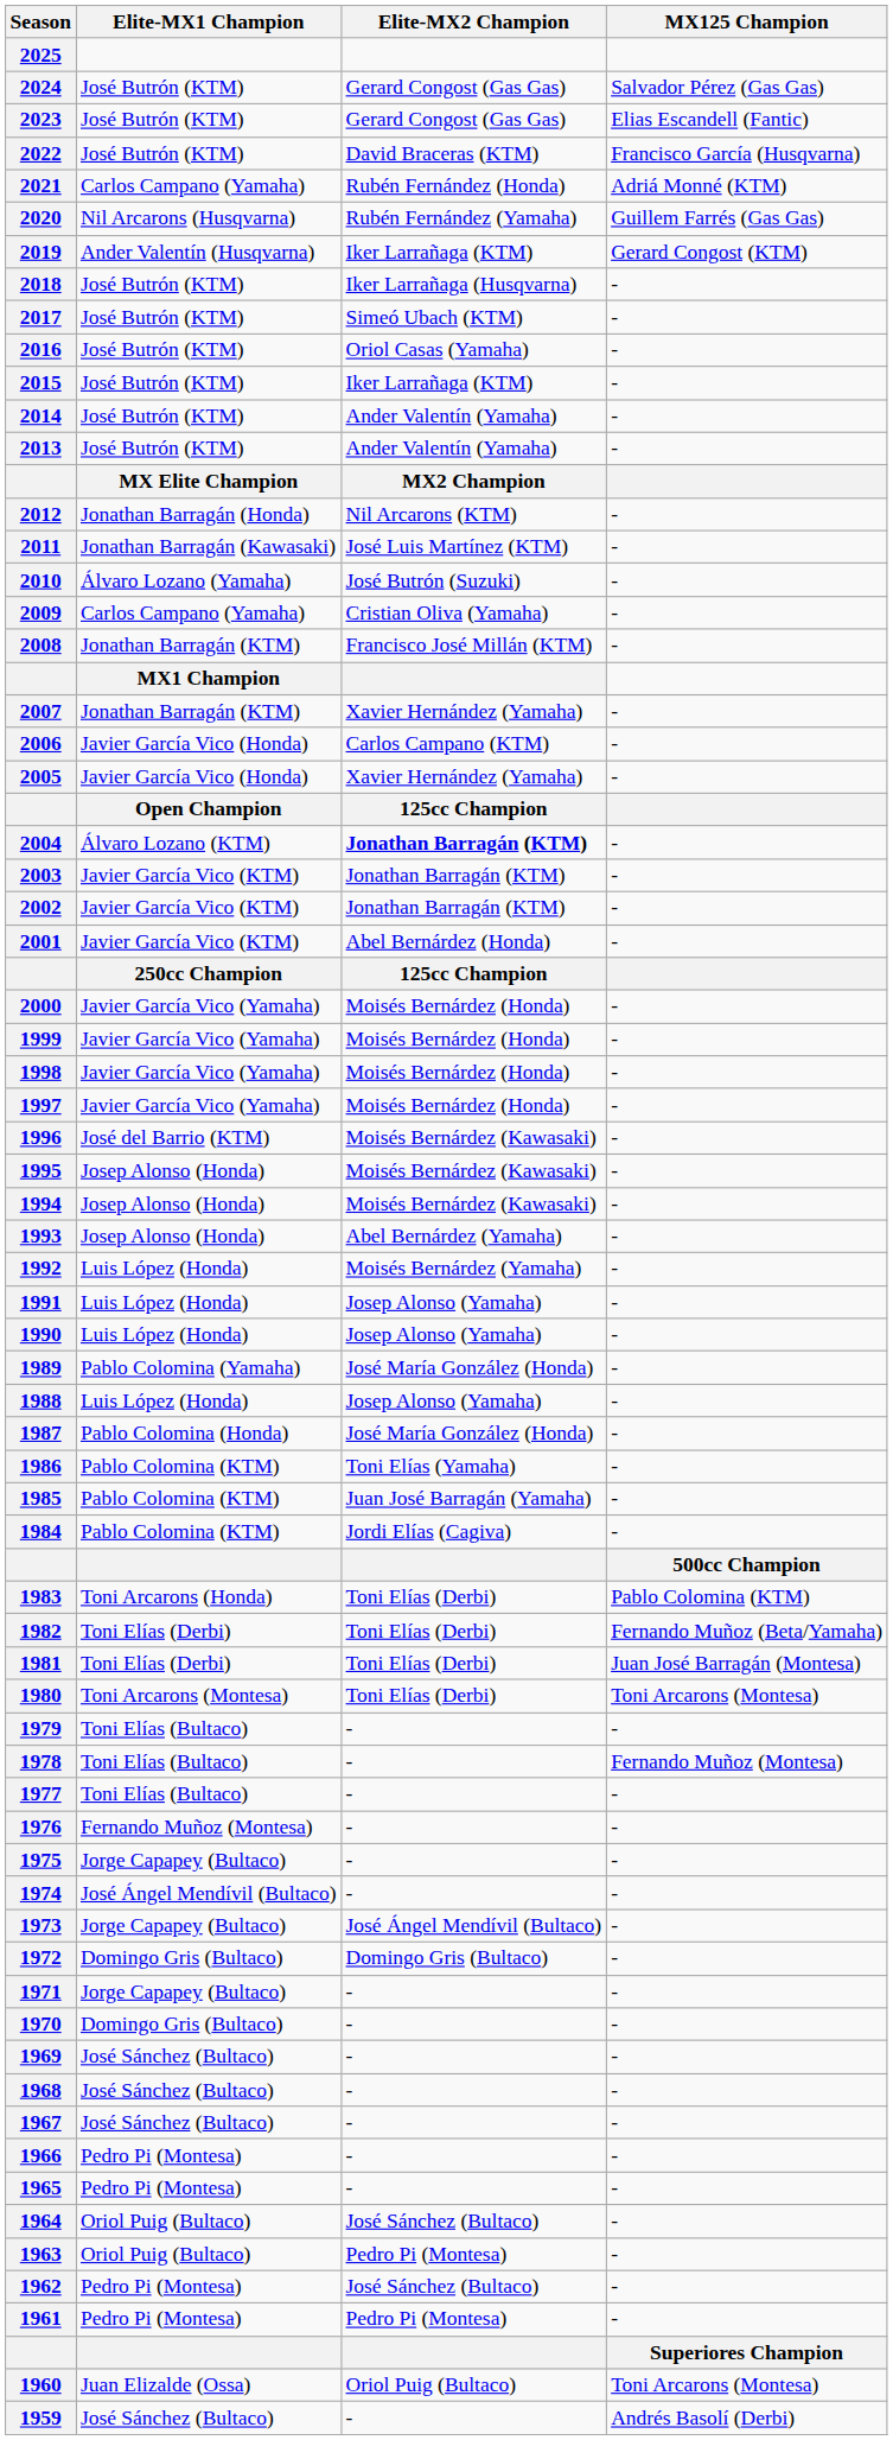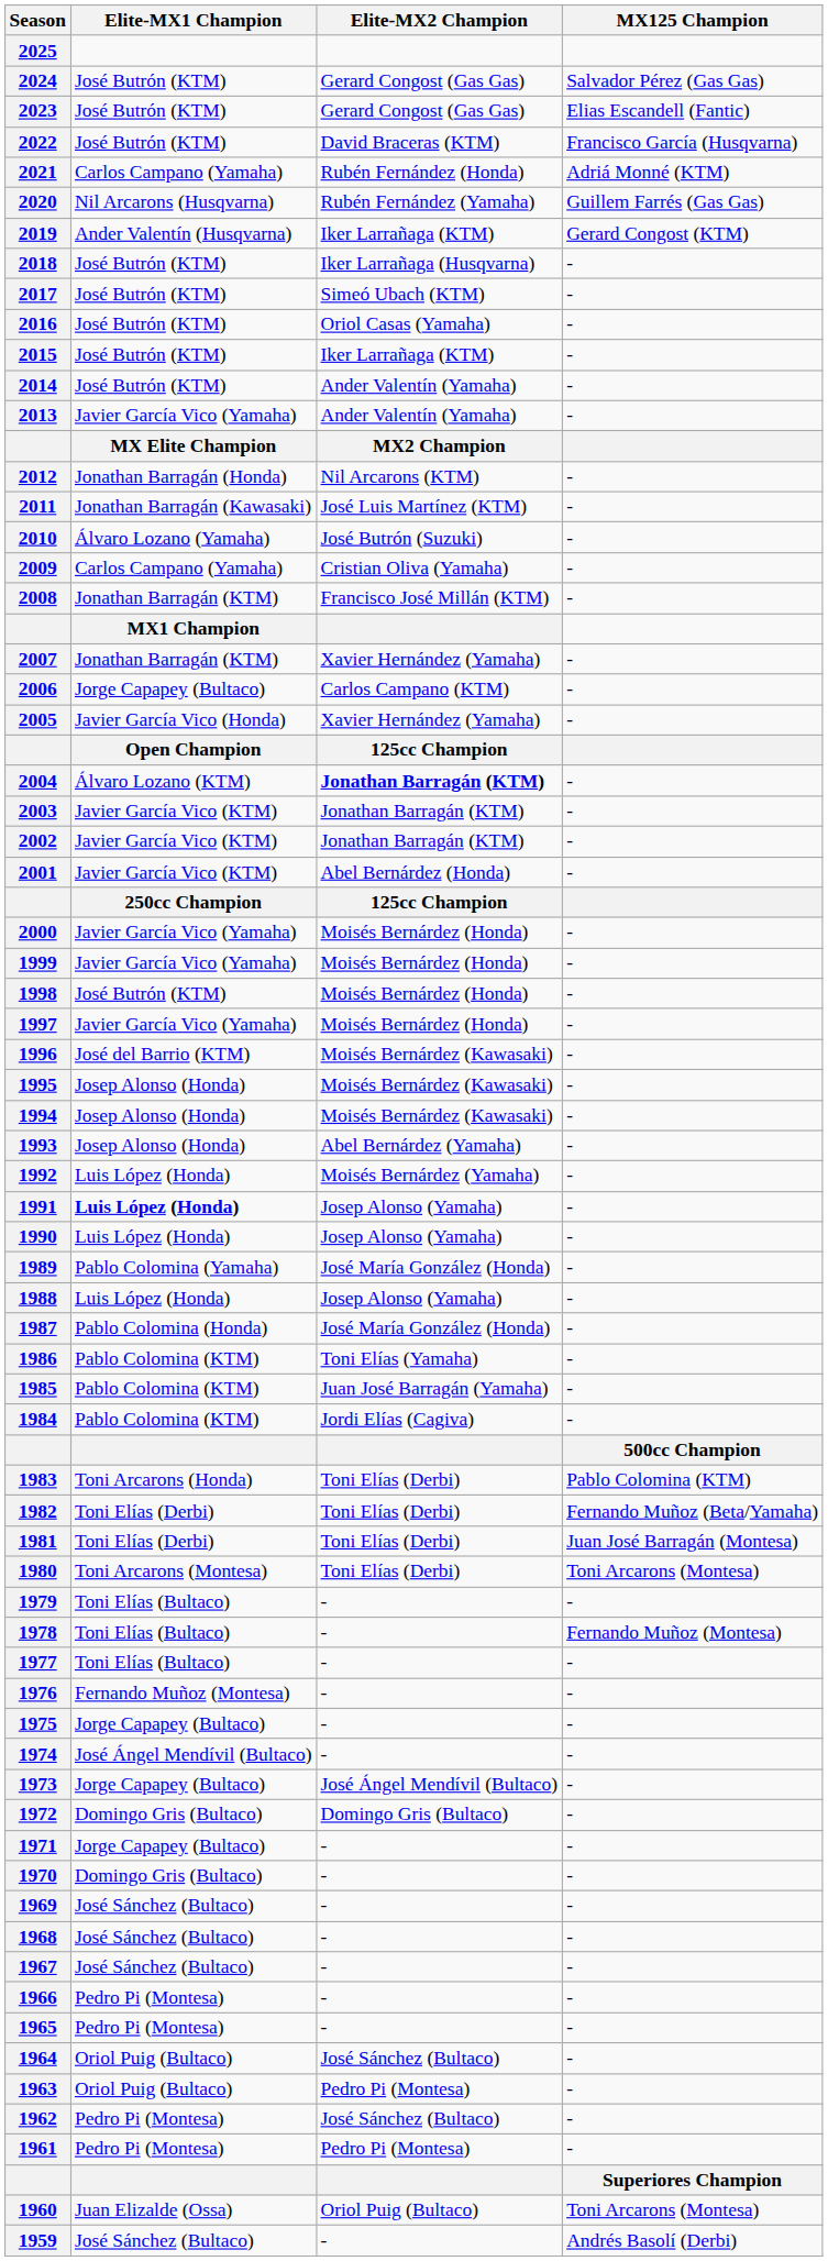2013 | Elite-MX1 Champion: José Butrón (KTM) -> Javier García Vico (Yamaha)
2006 | Elite-MX1 Champion: Javier García Vico (Honda) -> Jorge Capapey (Bultaco)
1998 | Elite-MX1 Champion: Javier García Vico (Yamaha) -> José Butrón (KTM)
1991 | Elite-MX1 Champion: normal -> bold
